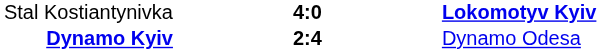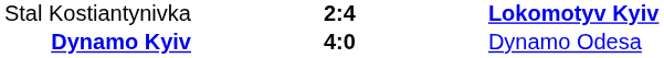Stal Kostiantynivka | column 2: 4:0 -> 2:4
Dynamo Kyiv | column 2: 2:4 -> 4:0
